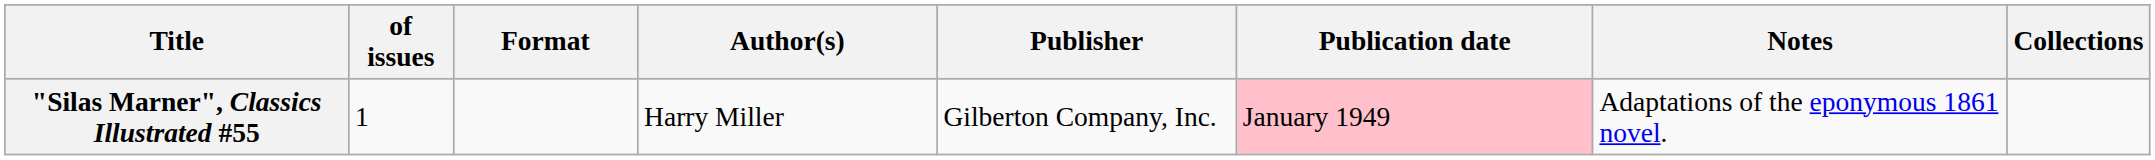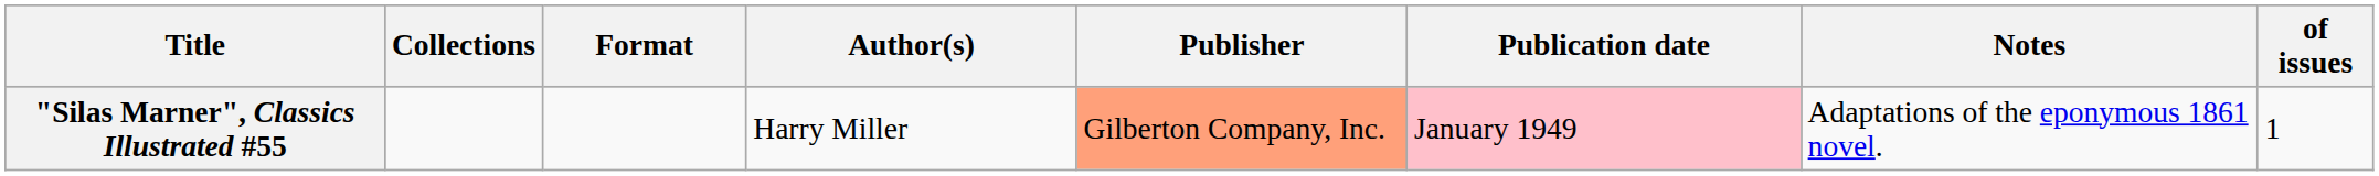columns swapped: of issues <-> Collections
"Silas Marner", Classics Illustrated #55 | Publisher: no background -> lightsalmon background
